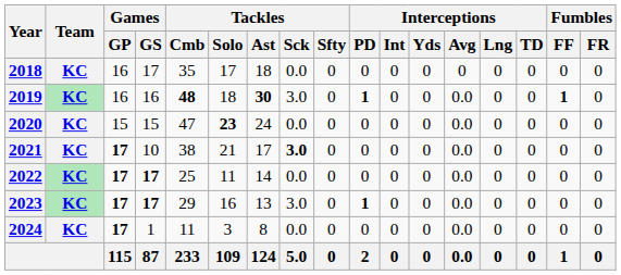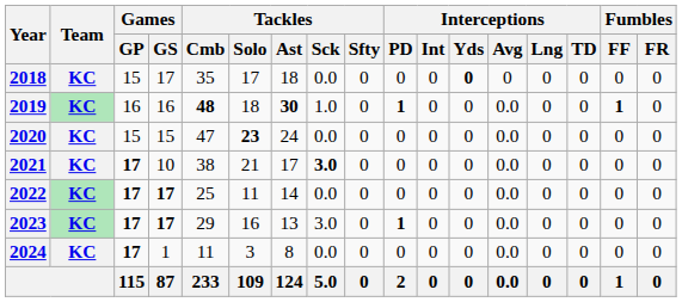2018 | Games / GP: 16 -> 15
2018 | Interceptions / Yds: normal -> bold
2019 | Tackles / Sck: 3.0 -> 1.0
